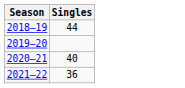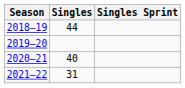+ column: Singles Sprint
2021–22 | Singles: 36 -> 31
